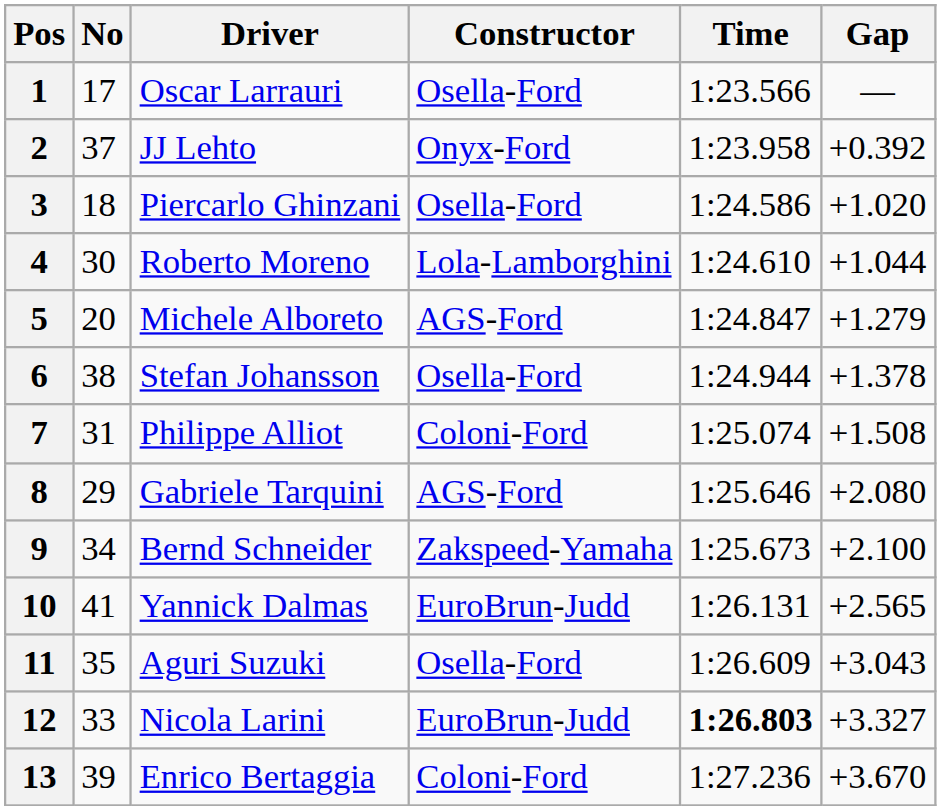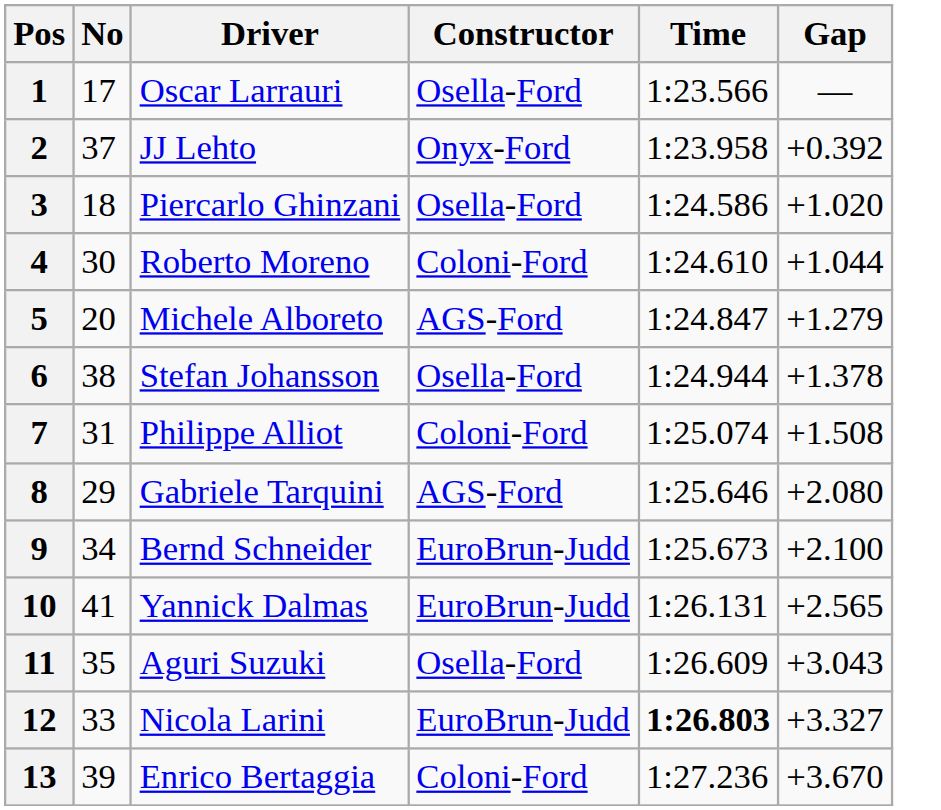4 | Constructor: Lola-Lamborghini -> Coloni-Ford
9 | Constructor: Zakspeed-Yamaha -> EuroBrun-Judd
